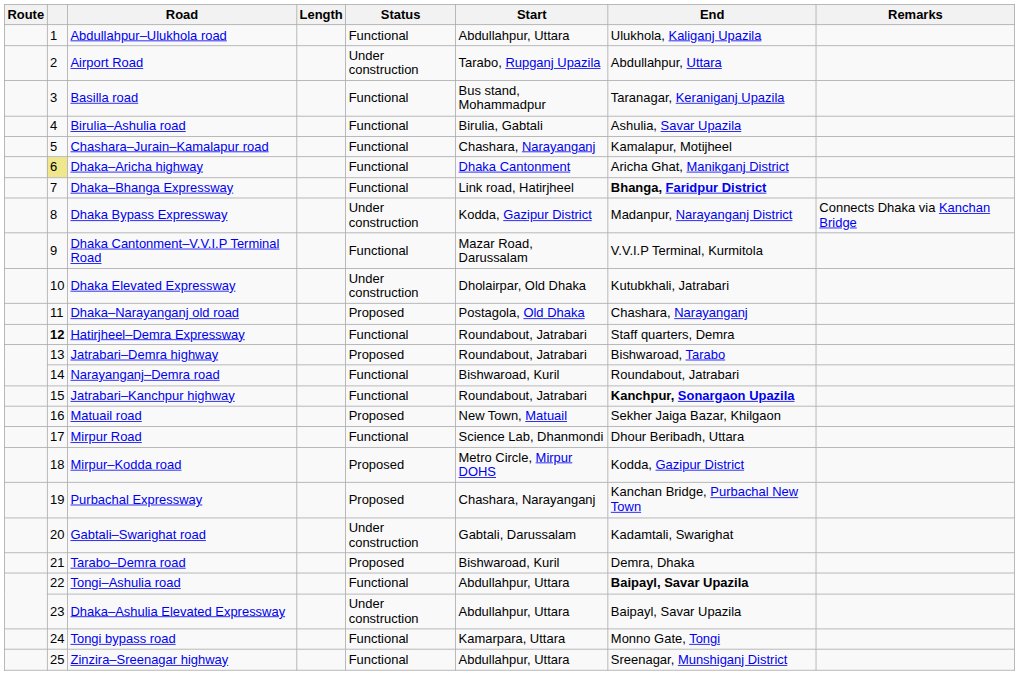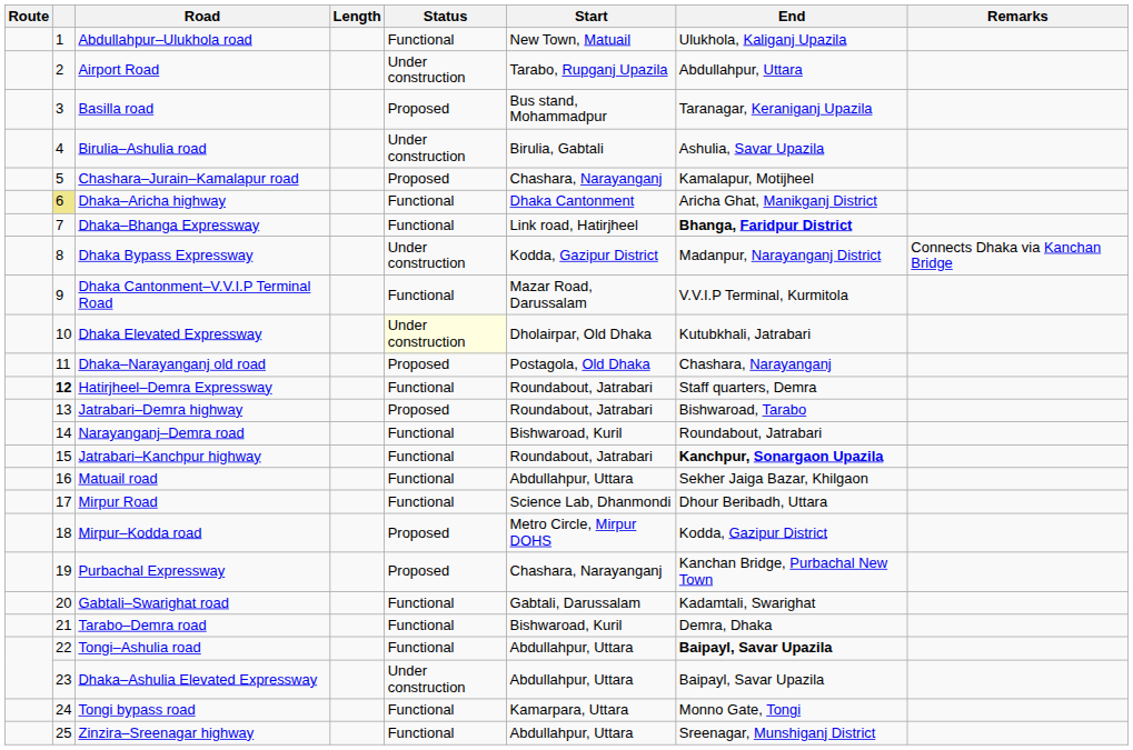Abdullahpur–Ulukhola road | Start: Abdullahpur, Uttara -> New Town, Matuail
Basilla road | Status: Functional -> Proposed
Birulia–Ashulia road | Status: Functional -> Under construction
Chashara–Jurain–Kamalapur road | Status: Functional -> Proposed
Dhaka Elevated Expressway | Status: no background -> lightyellow background
Matuail road | Status: Proposed -> Functional
Matuail road | Start: New Town, Matuail -> Abdullahpur, Uttara
Gabtali–Swarighat road | Status: Under construction -> Functional
Tarabo–Demra road | Status: Proposed -> Functional
